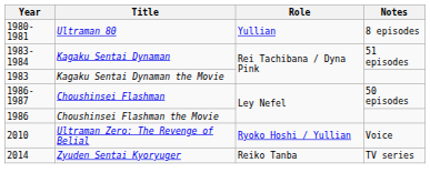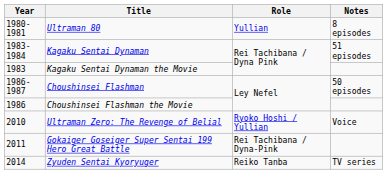+ row: 2011 | Gokaiger Goseiger Super Sentai 199 Hero Great Battle | Rei Tachibana / Dyna-Pink
